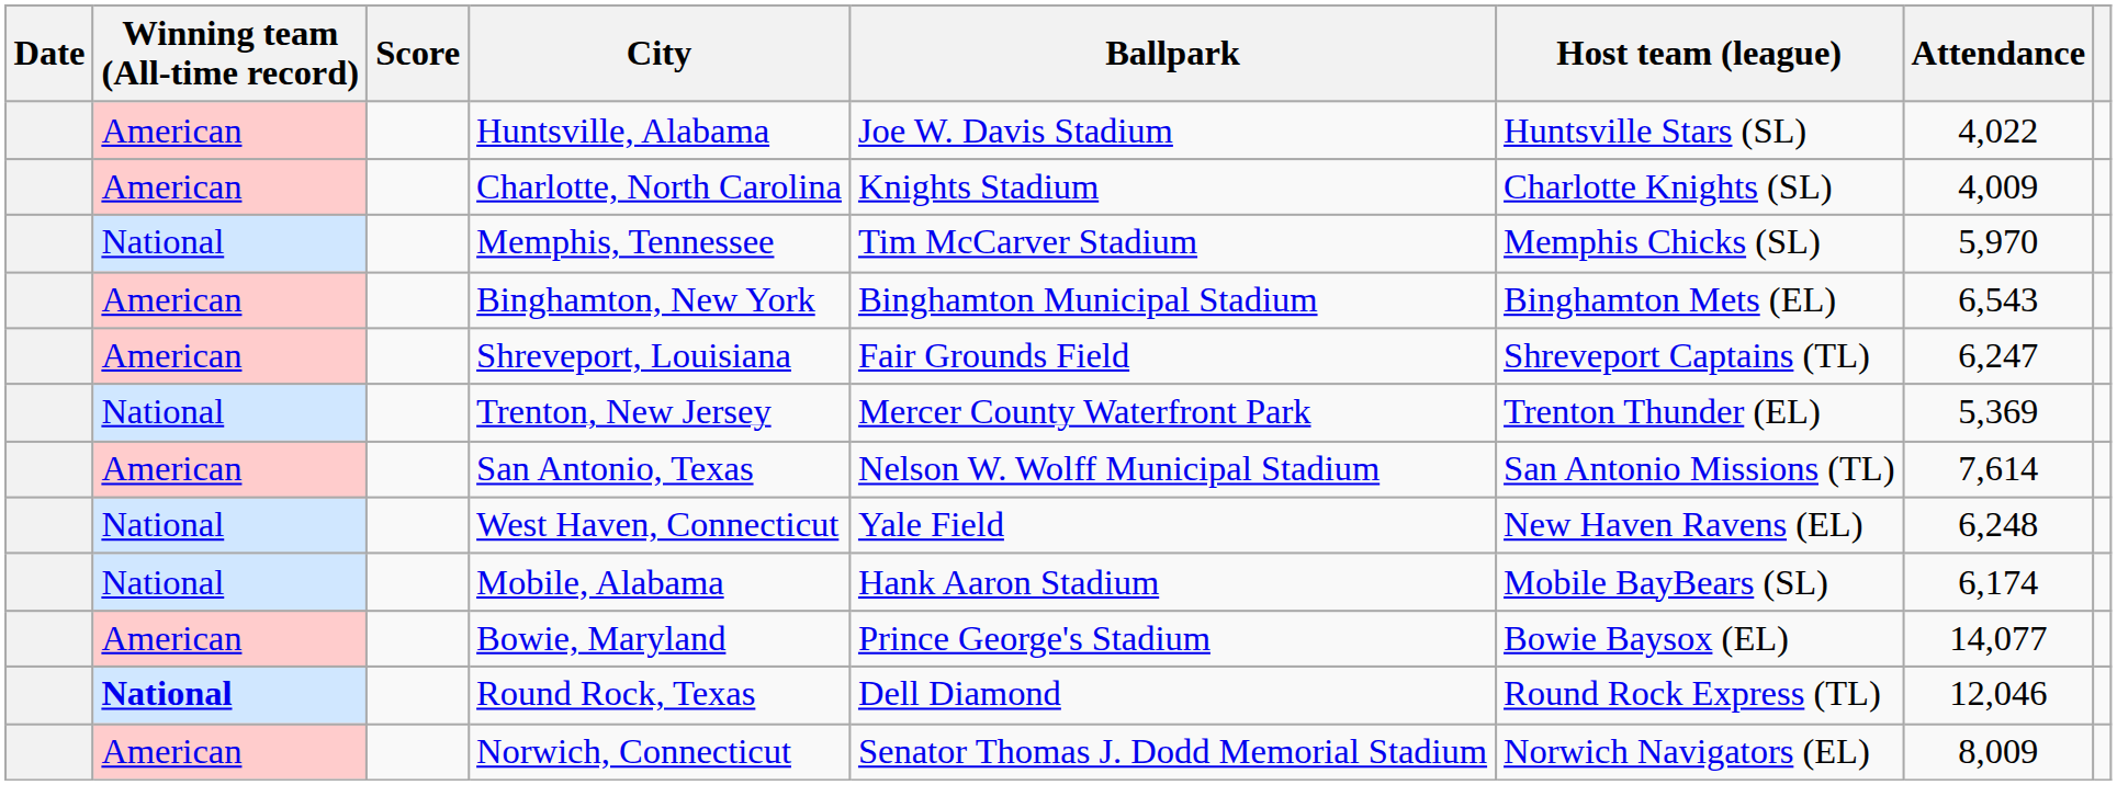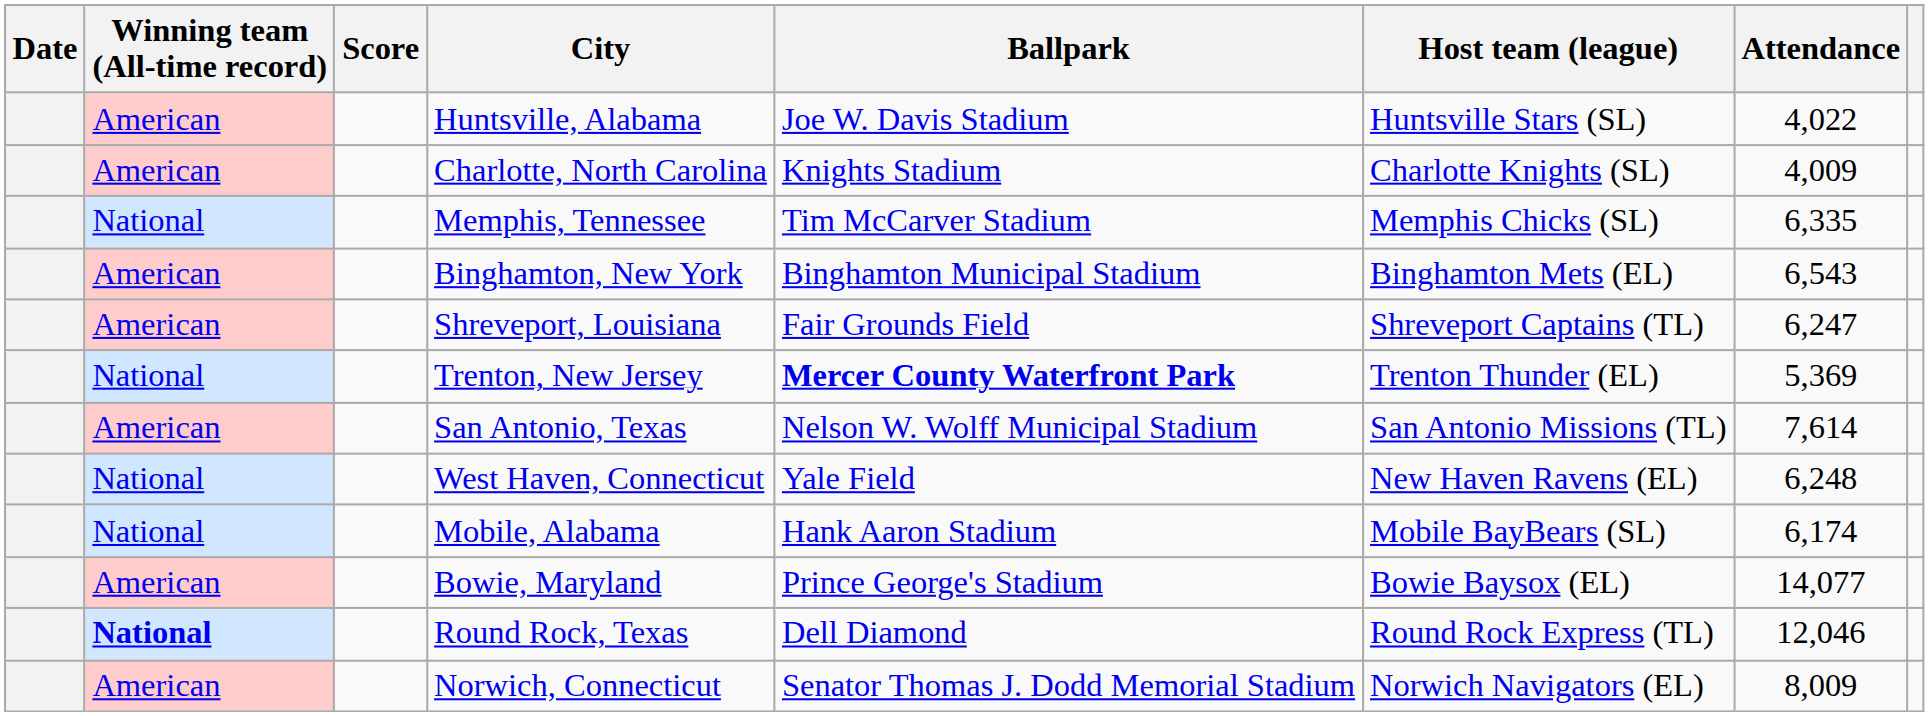Memphis, Tennessee | Attendance: 5,970 -> 6,335
Trenton, New Jersey | Ballpark: normal -> bold
